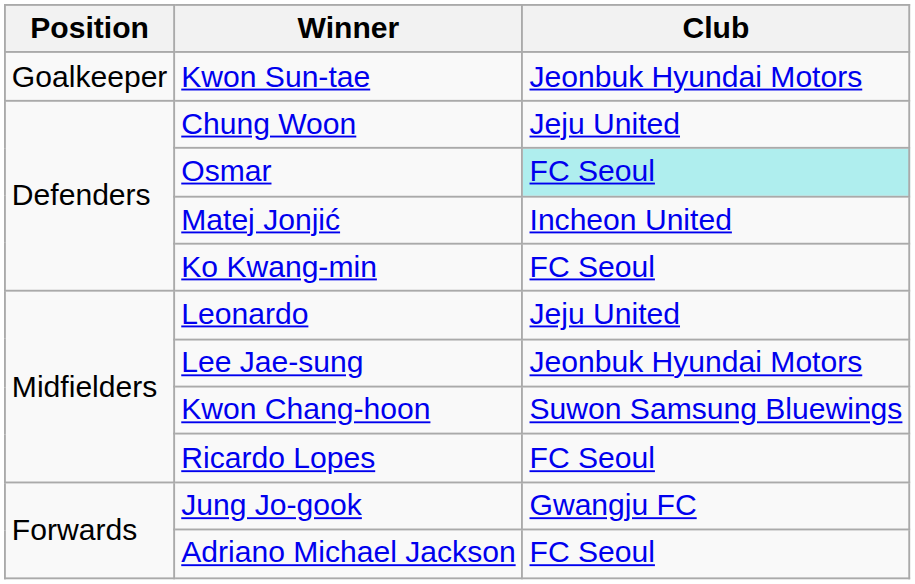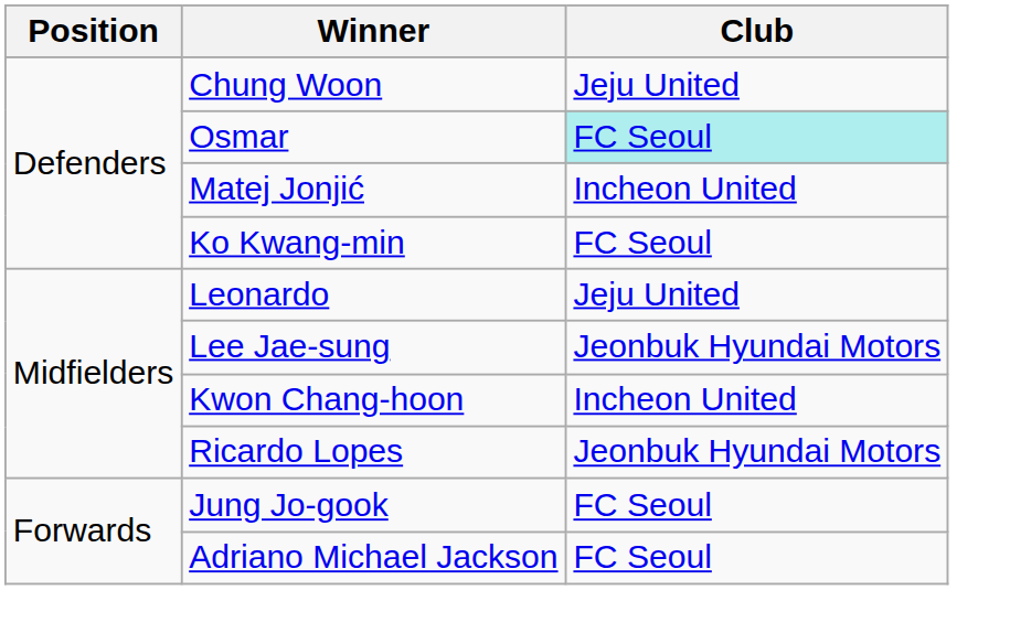- row: Goalkeeper | Kwon Sun-tae | Jeonbuk Hyundai Motors
Kwon Chang-hoon | Club: Suwon Samsung Bluewings -> Incheon United
Ricardo Lopes | Club: FC Seoul -> Jeonbuk Hyundai Motors
Jung Jo-gook | Club: Gwangju FC -> FC Seoul
